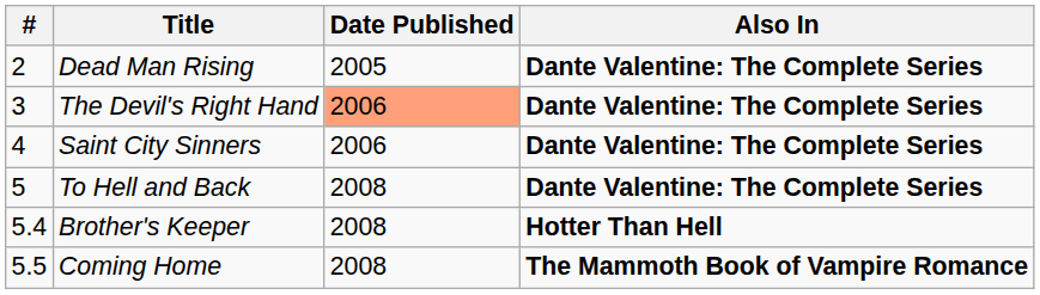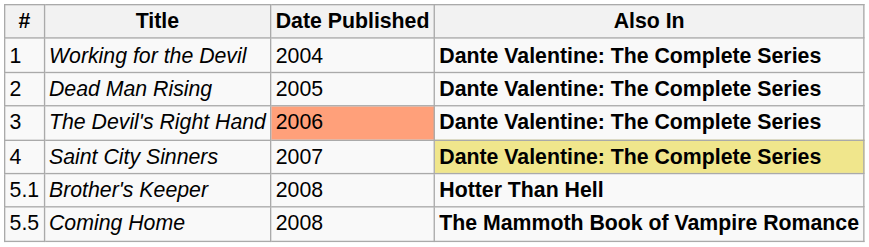+ row: 1 | Working for the Devil | 2004 | Dante Valentine: The Complete Series
Saint City Sinners | Date Published: 2006 -> 2007
Saint City Sinners | Also In: no background -> khaki background
- row: 5 | To Hell and Back | 2008 | Dante Valentine: The Complete Series
Brother's Keeper | #: 5.4 -> 5.1
